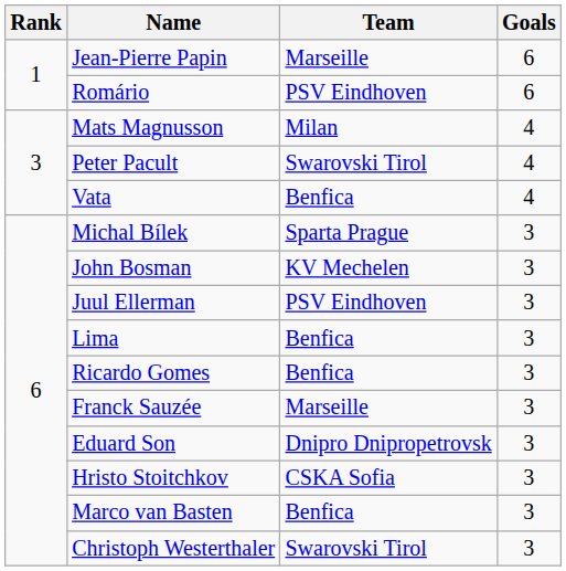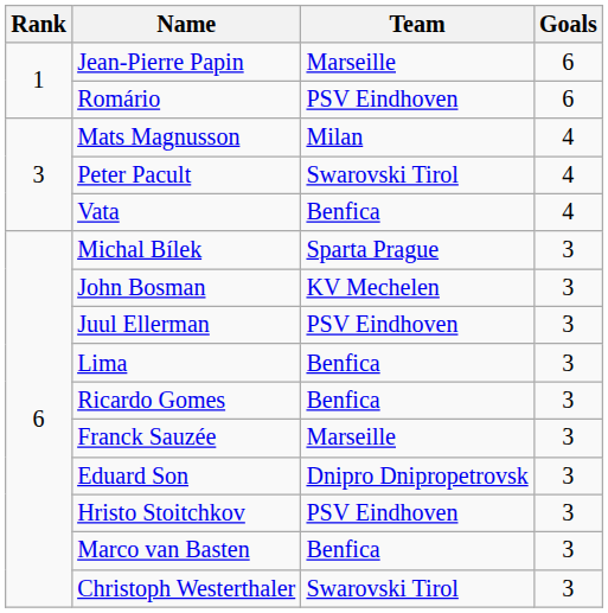Hristo Stoitchkov | Team: CSKA Sofia -> PSV Eindhoven
